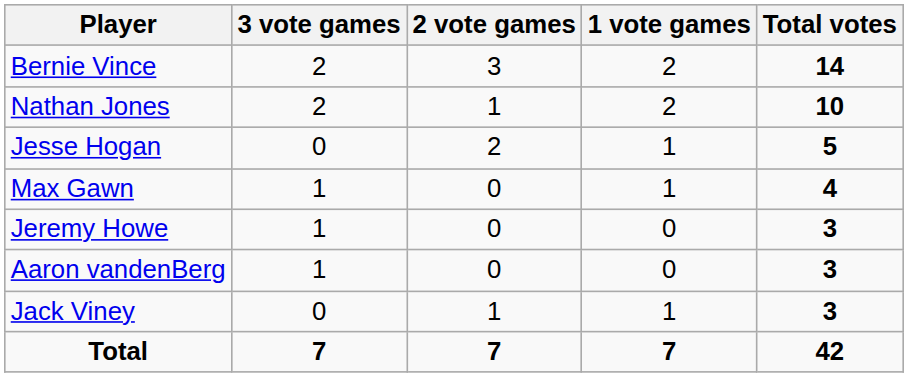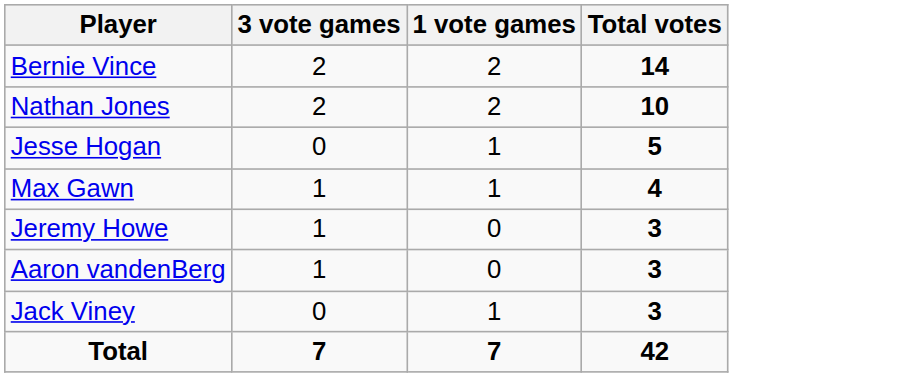- column: 2 vote games | 3 | 1 | 2 | 0 | 0 | 0 | 1 | 7
